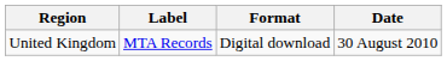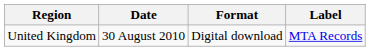columns swapped: Date <-> Label
